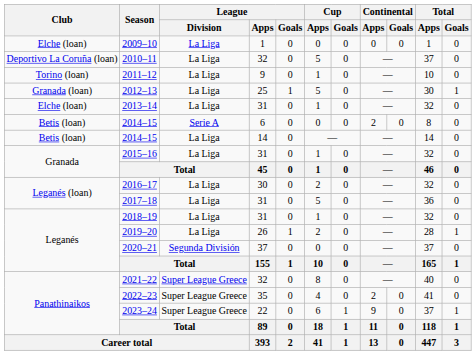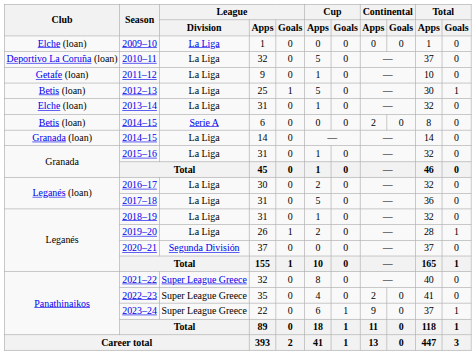2011–12 | Club: Torino (loan) -> Getafe (loan)
2012–13 | Club: Granada (loan) -> Betis (loan)
2014–15 / 14 | Club: Betis (loan) -> Granada (loan)
